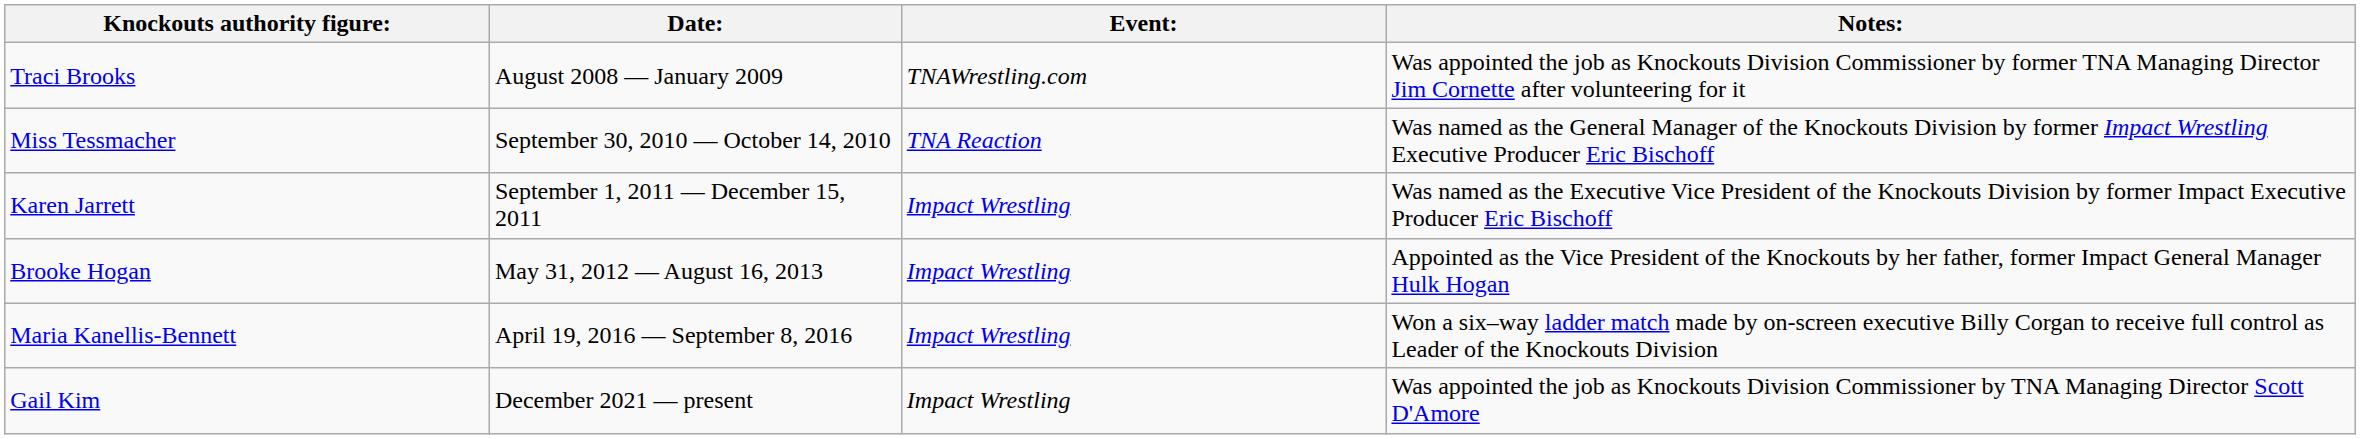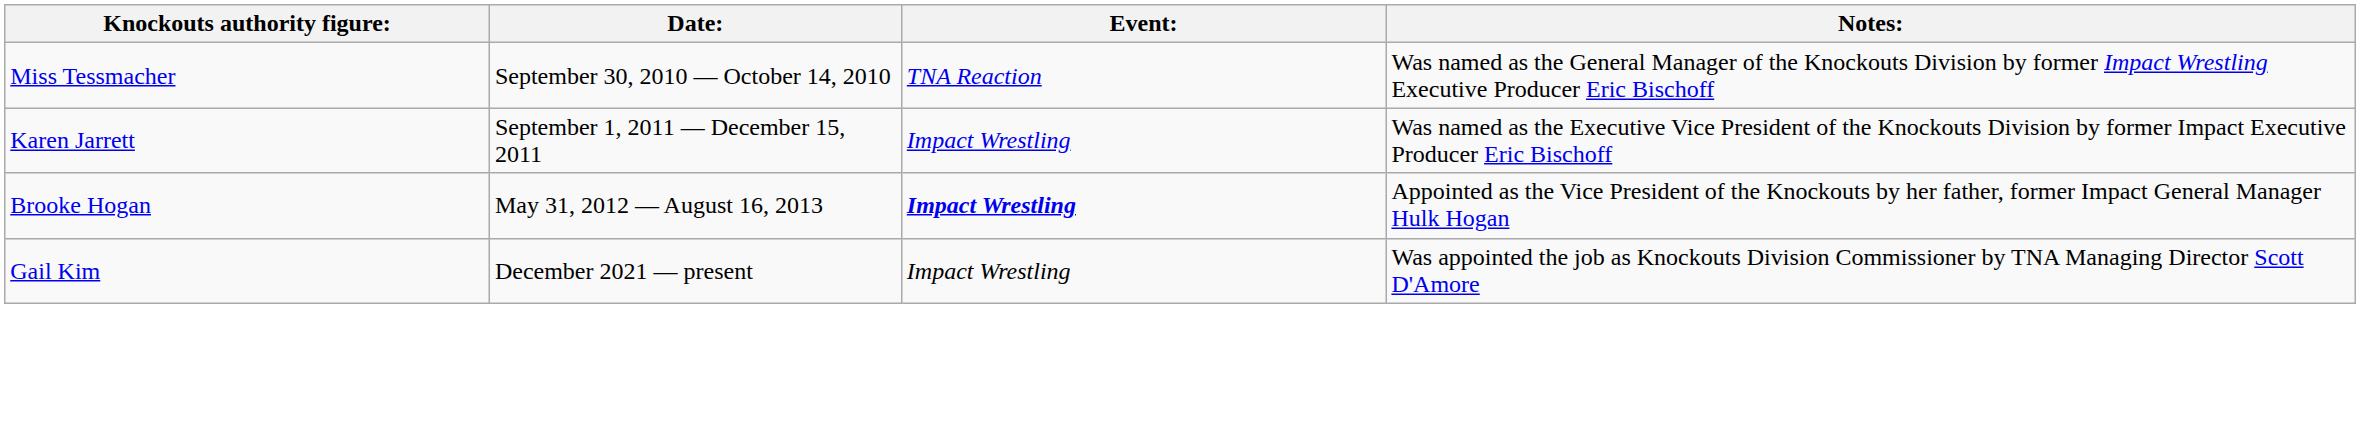- row: Traci Brooks | August 2008 — January 2009 | TNAWrestling.com | Was appointed the job as Knockouts Division Commissioner by former TNA Managing Director Jim Cornette after volunteering for it
Brooke Hogan | Event:: normal -> bold
- row: Maria Kanellis-Bennett | April 19, 2016 — September 8, 2016 | Impact Wrestling | Won a six–way ladder match made by on-screen executive Billy Corgan to receive full control as Leader of the Knockouts Division
